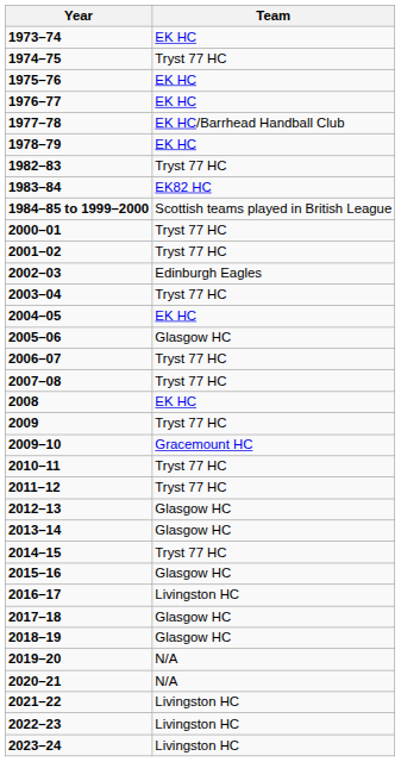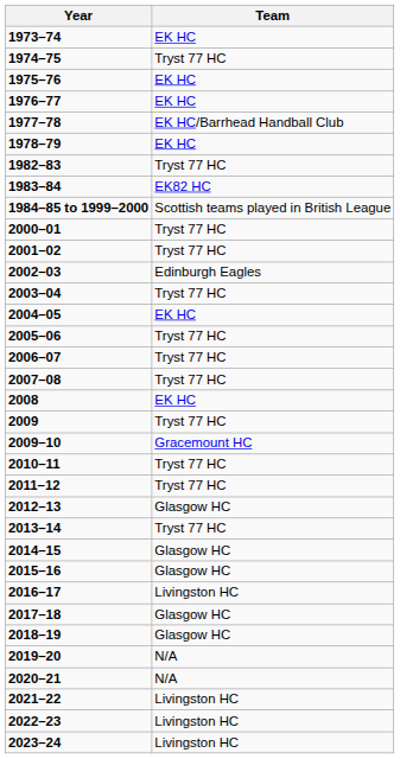2005–06 | Team: Glasgow HC -> Tryst 77 HC
2013–14 | Team: Glasgow HC -> Tryst 77 HC
2014–15 | Team: Tryst 77 HC -> Glasgow HC
